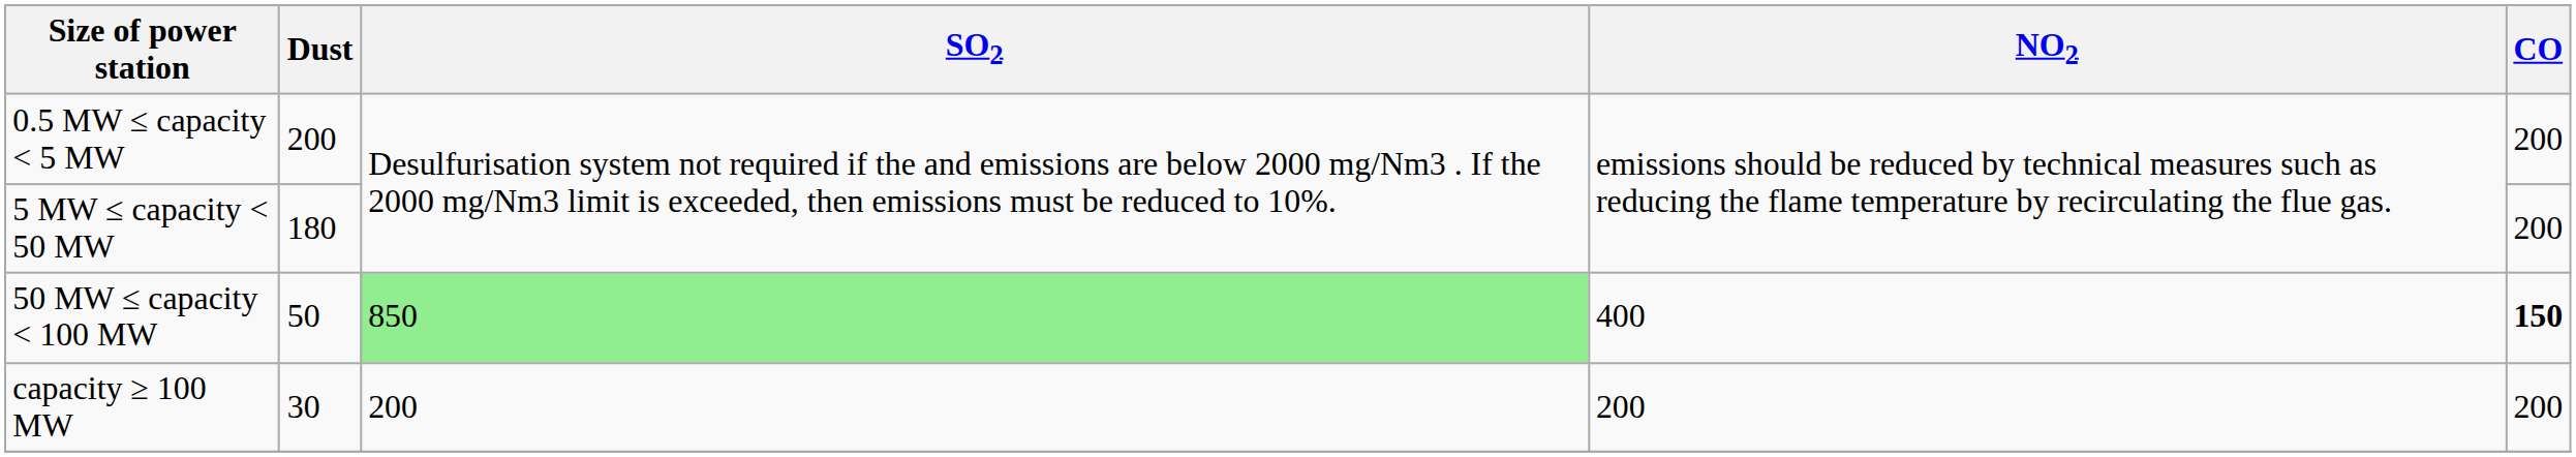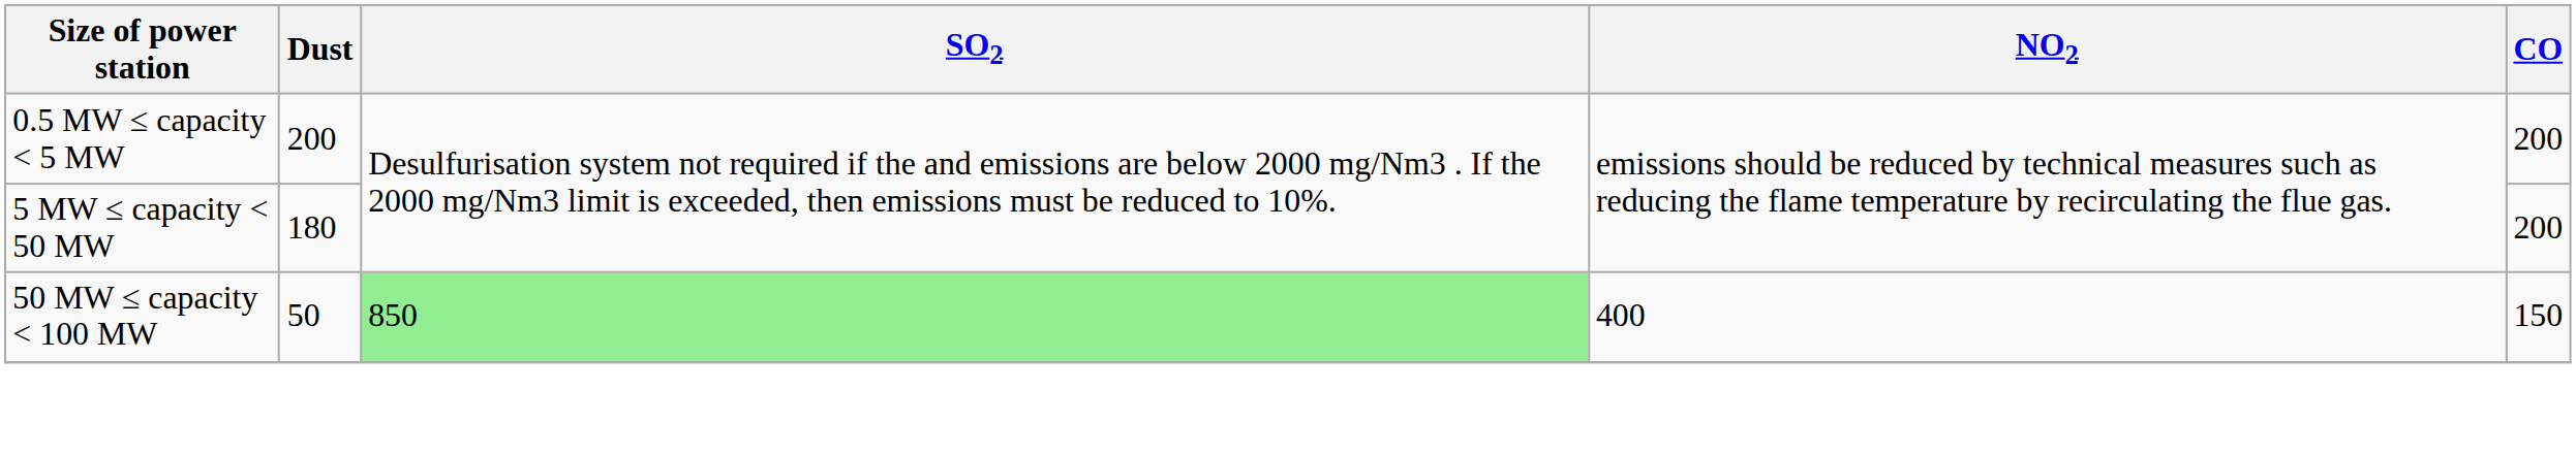50 MW ≤ capacity < 100 MW | CO: bold -> normal
- row: capacity ≥ 100 MW | 30 | 200 | 200 | 200
